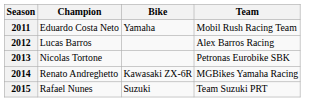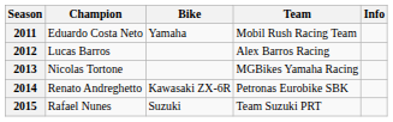+ column: Info
2013 | Team: Petronas Eurobike SBK -> MGBikes Yamaha Racing
2014 | Team: MGBikes Yamaha Racing -> Petronas Eurobike SBK
